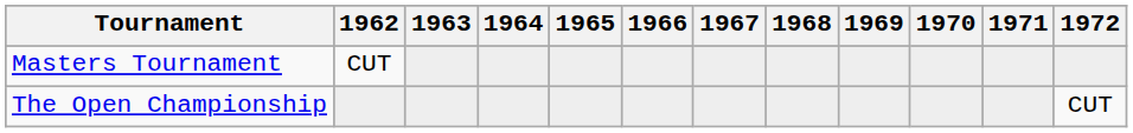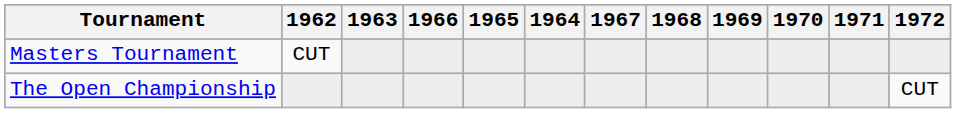columns swapped: 1964 <-> 1966
